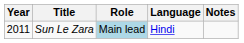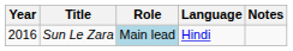Sun Le Zara | Year: 2011 -> 2016
